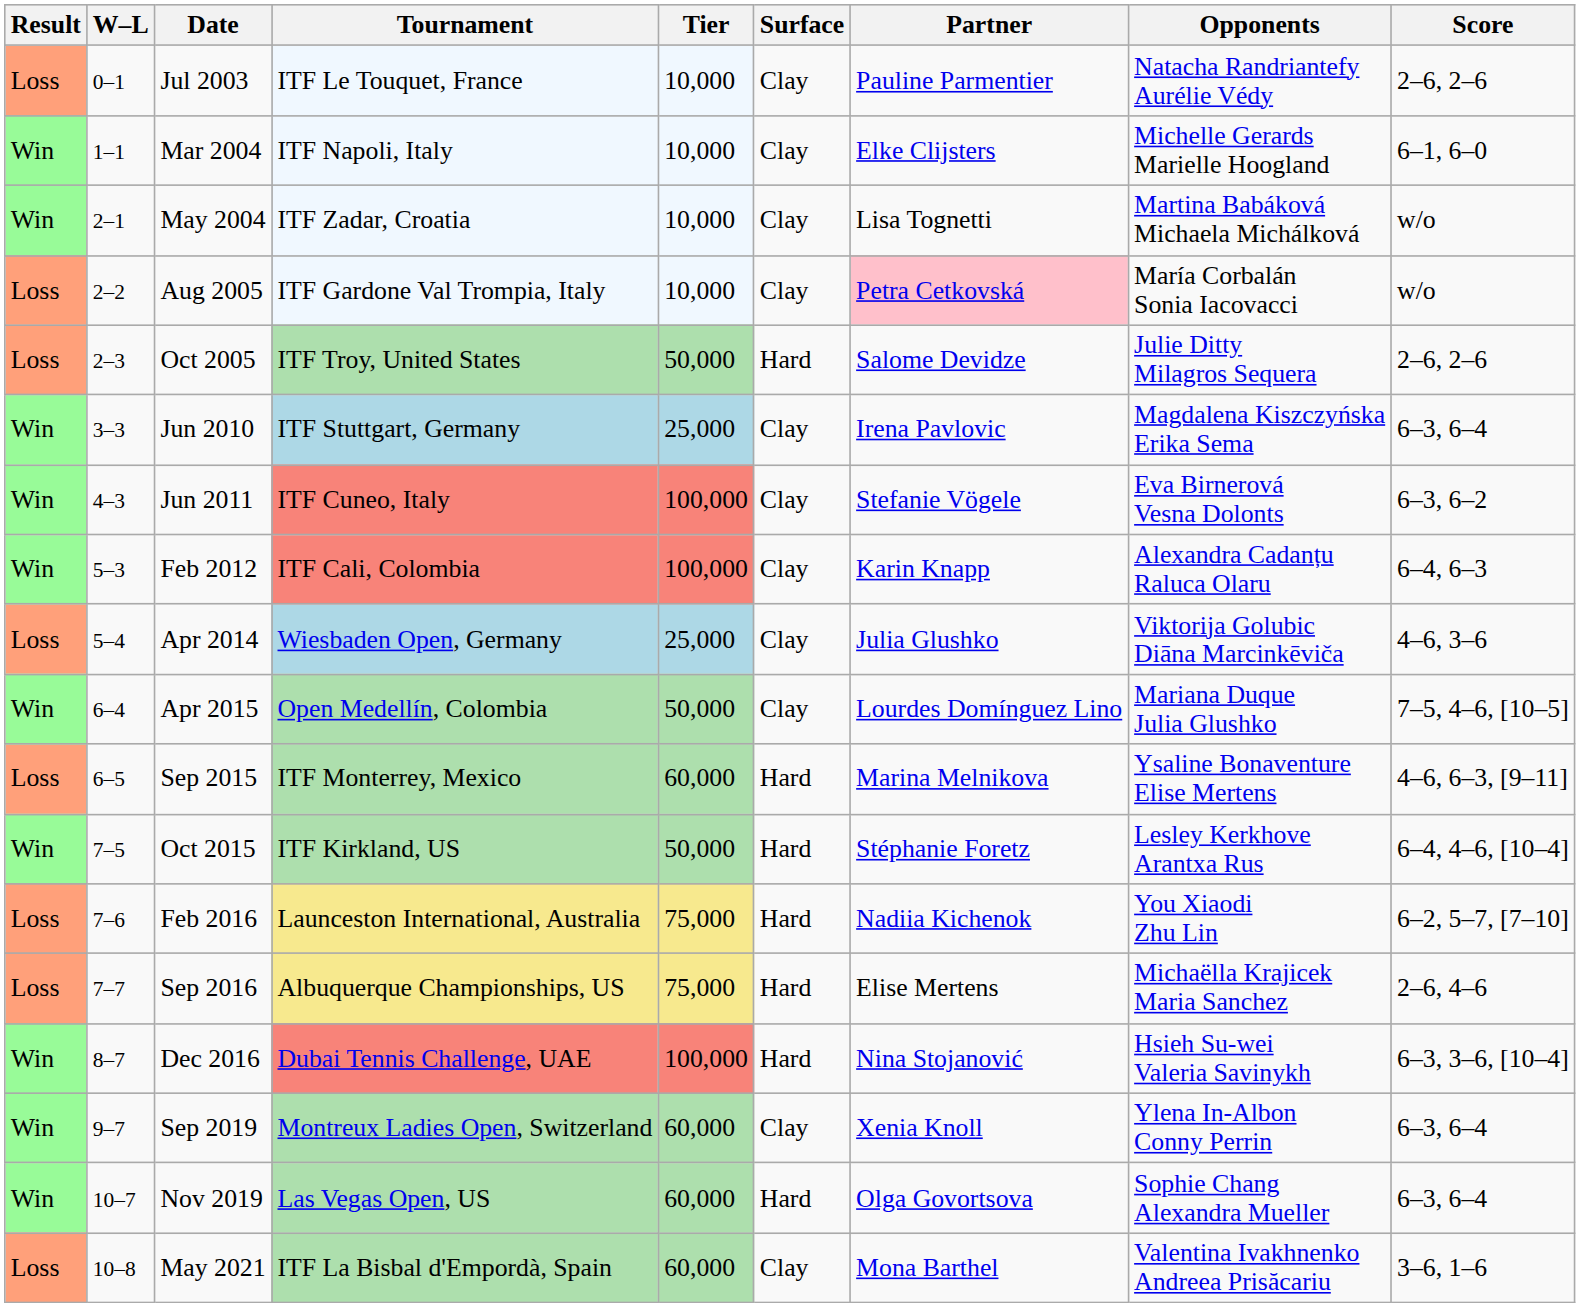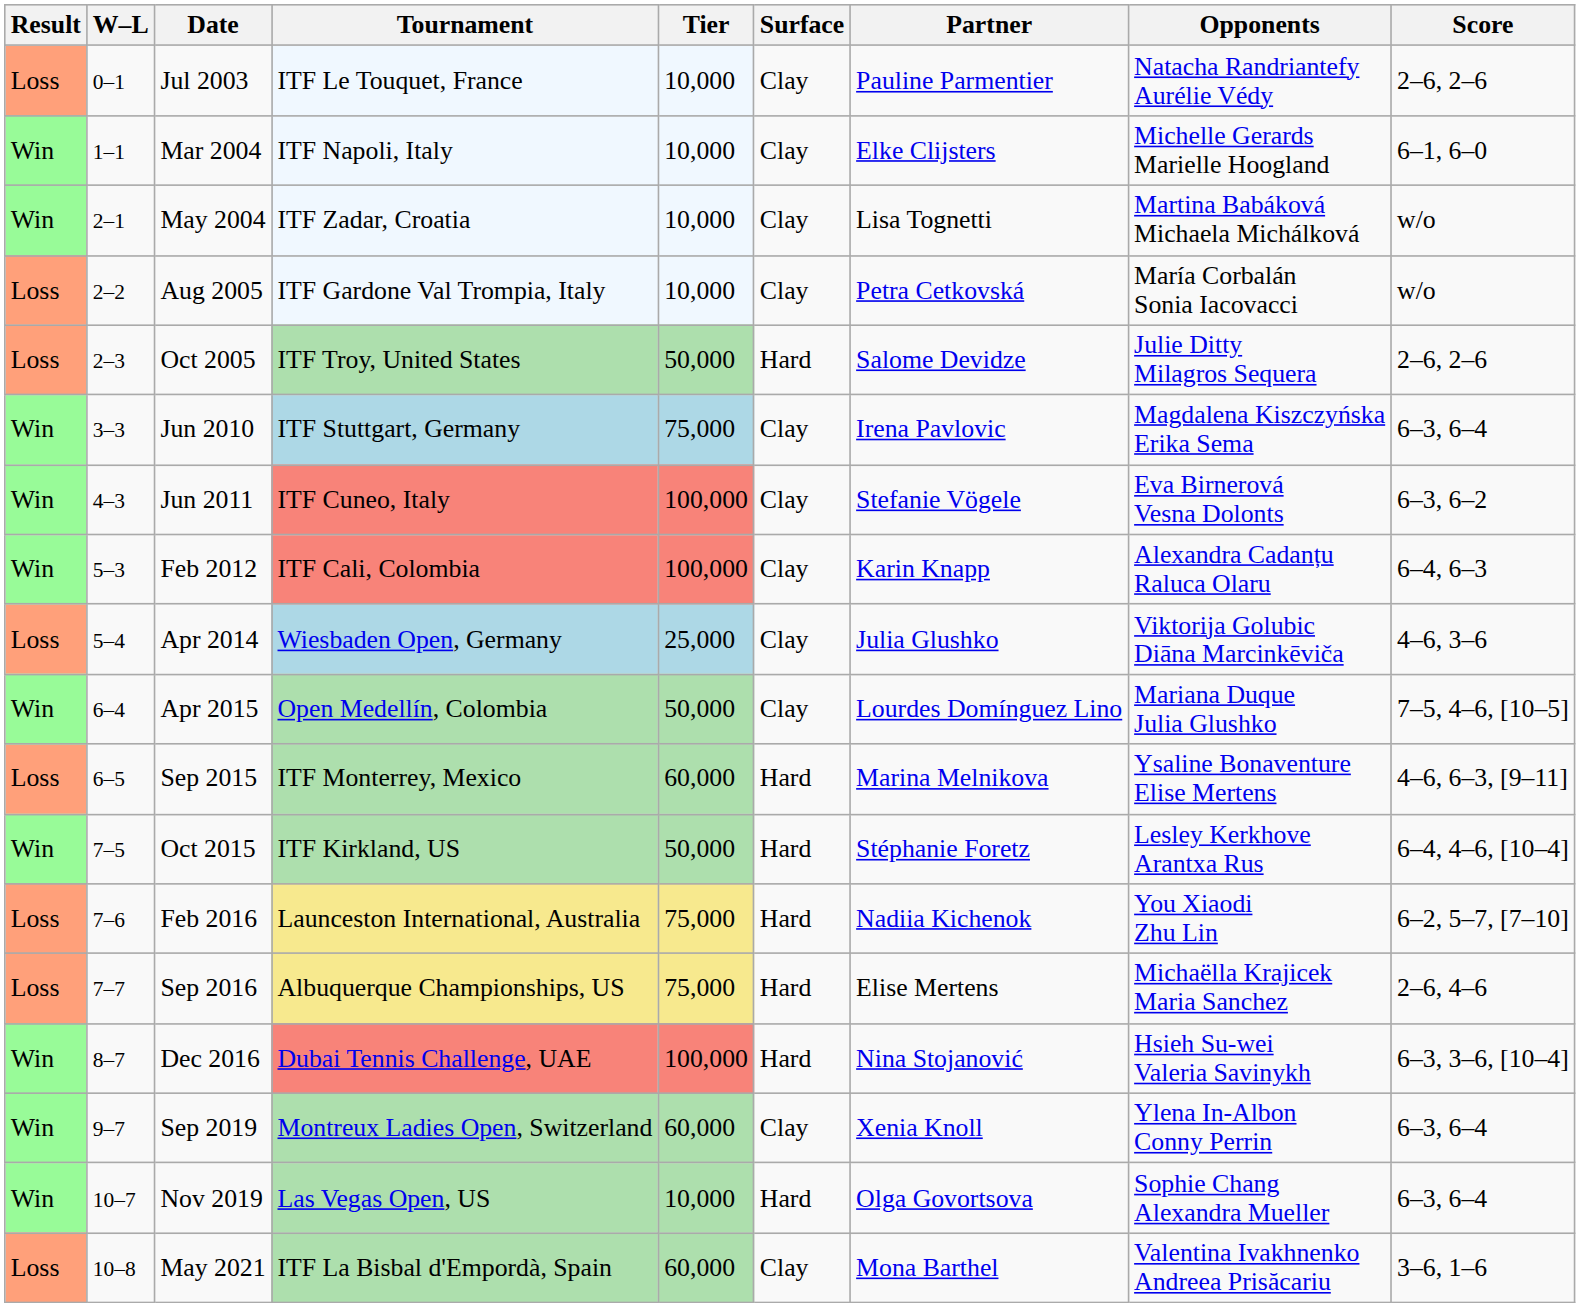Aug 2005 | Partner: pink background -> no background
Jun 2010 | Tier: 25,000 -> 75,000
Nov 2019 | Tier: 60,000 -> 10,000
